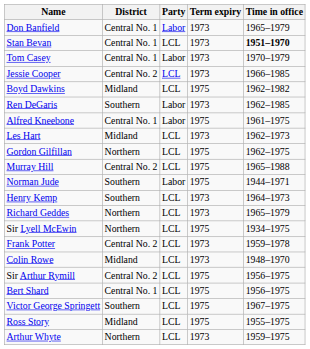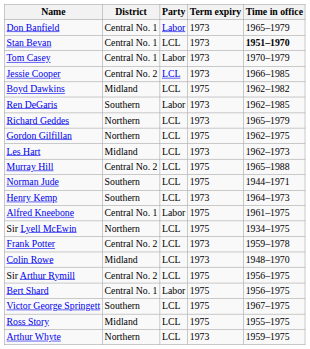rows swapped: Richard Geddes <-> Alfred Kneebone
rows swapped: Gordon Gilfillan <-> Les Hart
Norman Jude | Party: Labor -> LCL
Bert Shard | Party: LCL -> Labor
